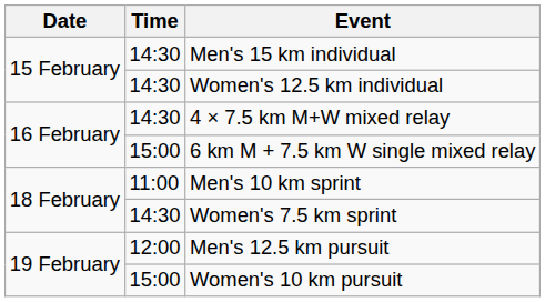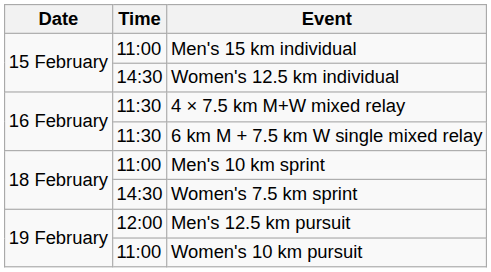Men's 15 km individual | Time: 14:30 -> 11:00
4 × 7.5 km M+W mixed relay | Time: 14:30 -> 11:30
6 km M + 7.5 km W single mixed relay | Time: 15:00 -> 11:30
Women's 10 km pursuit | Time: 15:00 -> 11:00
